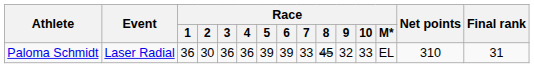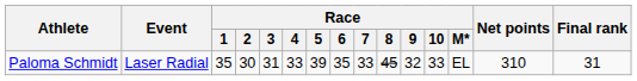Paloma Schmidt | Race / 1: 36 -> 35
Paloma Schmidt | Race / 3: 36 -> 31
Paloma Schmidt | Race / 4: 36 -> 33
Paloma Schmidt | Race / 6: 39 -> 35
